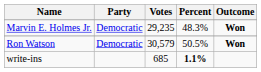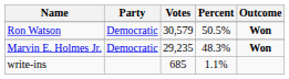rows swapped: Ron Watson <-> Marvin E. Holmes Jr.
write-ins | Percent: bold -> normal
